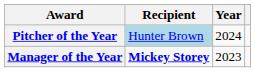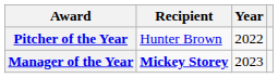Pitcher of the Year | Recipient: lightblue background -> no background
Pitcher of the Year | Year: 2024 -> 2022
